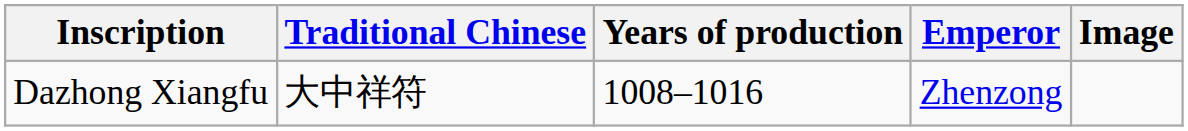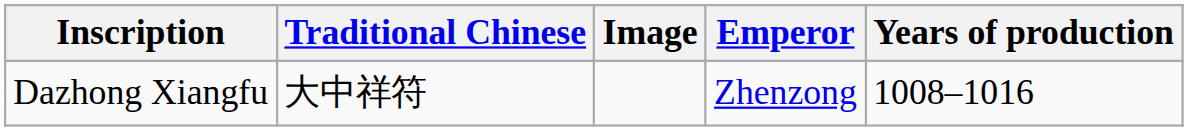columns swapped: Years of production <-> Image
